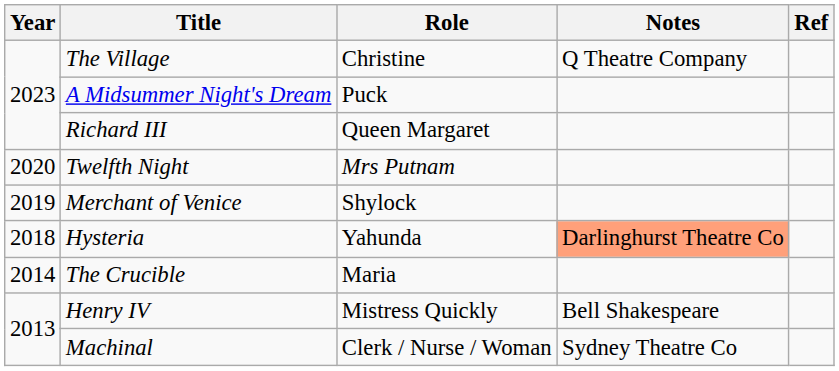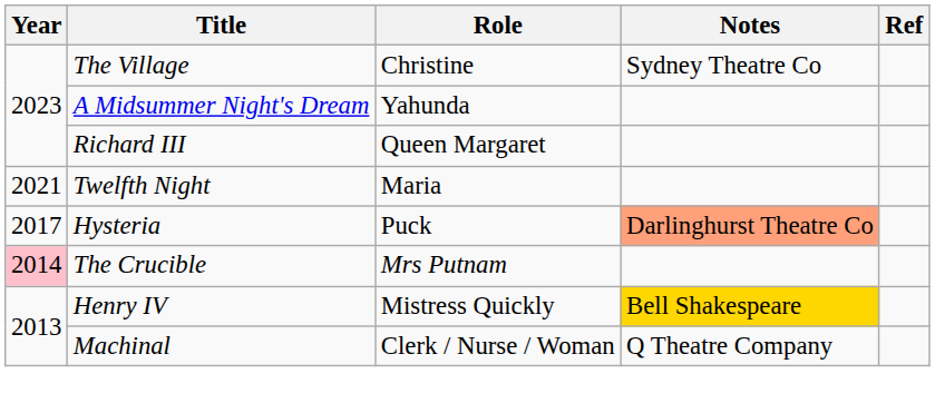The Village | Notes: Q Theatre Company -> Sydney Theatre Co
A Midsummer Night's Dream | Role: Puck -> Yahunda
Twelfth Night | Year: 2020 -> 2021
Twelfth Night | Role: Mrs Putnam -> Maria
- row: 2019 | Merchant of Venice | Shylock
Hysteria | Year: 2018 -> 2017
Hysteria | Role: Yahunda -> Puck
The Crucible | Year: no background -> pink background
The Crucible | Role: Maria -> Mrs Putnam
Henry IV | Notes: no background -> gold background
Machinal | Notes: Sydney Theatre Co -> Q Theatre Company
